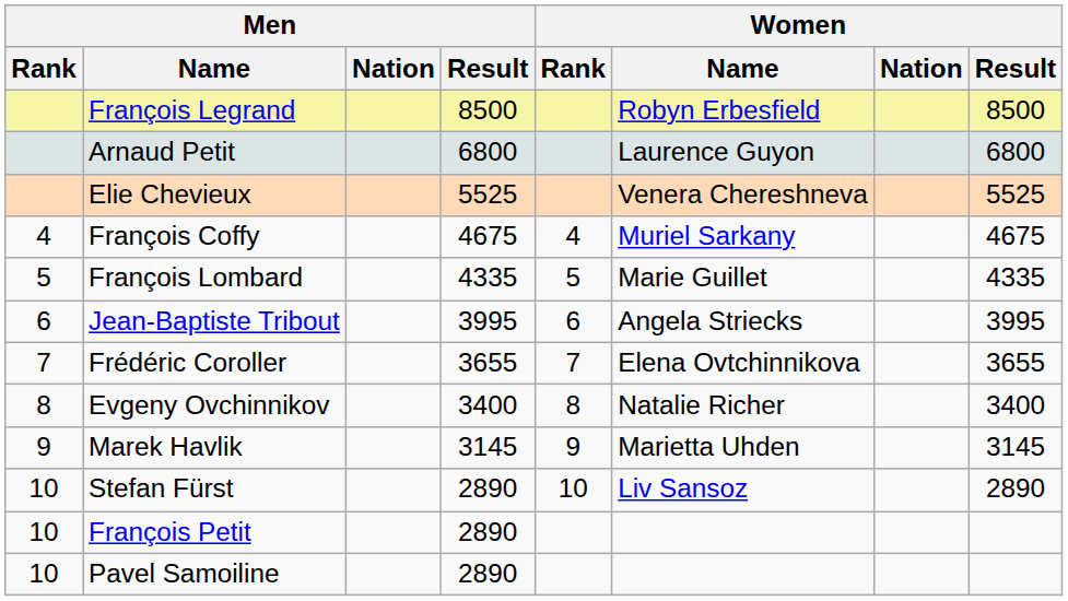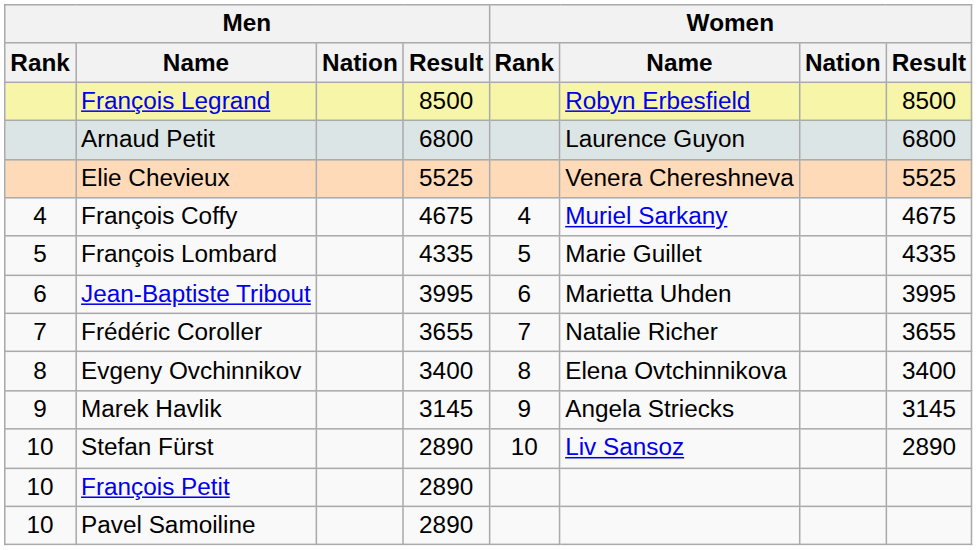Jean-Baptiste Tribout | Women / Name: Angela Striecks -> Marietta Uhden
Frédéric Coroller | Women / Name: Elena Ovtchinnikova -> Natalie Richer
Evgeny Ovchinnikov | Women / Name: Natalie Richer -> Elena Ovtchinnikova
Marek Havlik | Women / Name: Marietta Uhden -> Angela Striecks
